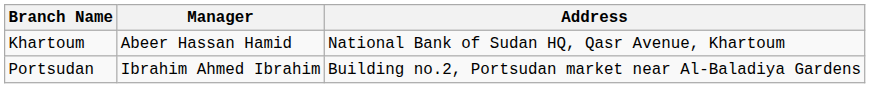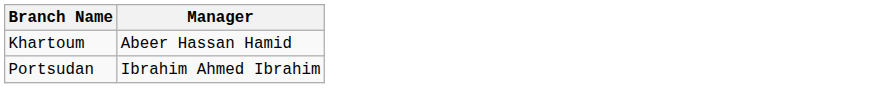- column: Address | National Bank of Sudan HQ, Qasr Avenue, Khartoum | Building no.2, Portsudan market near Al-Baladiya Gardens
